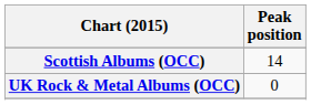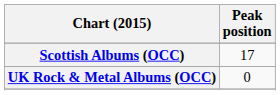Scottish Albums (OCC) | Peak position: 14 -> 17
